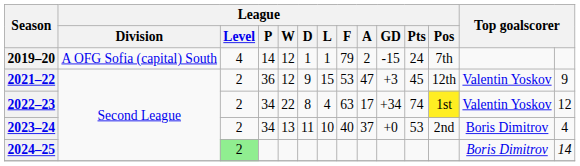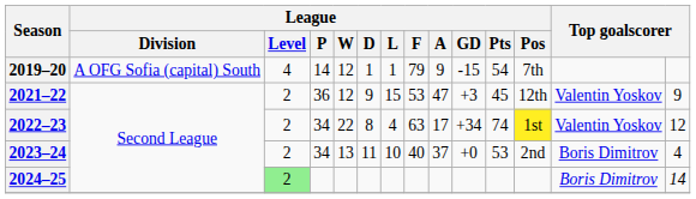2019–20 | League / A: 2 -> 9
2019–20 | League / Pts: 24 -> 54
